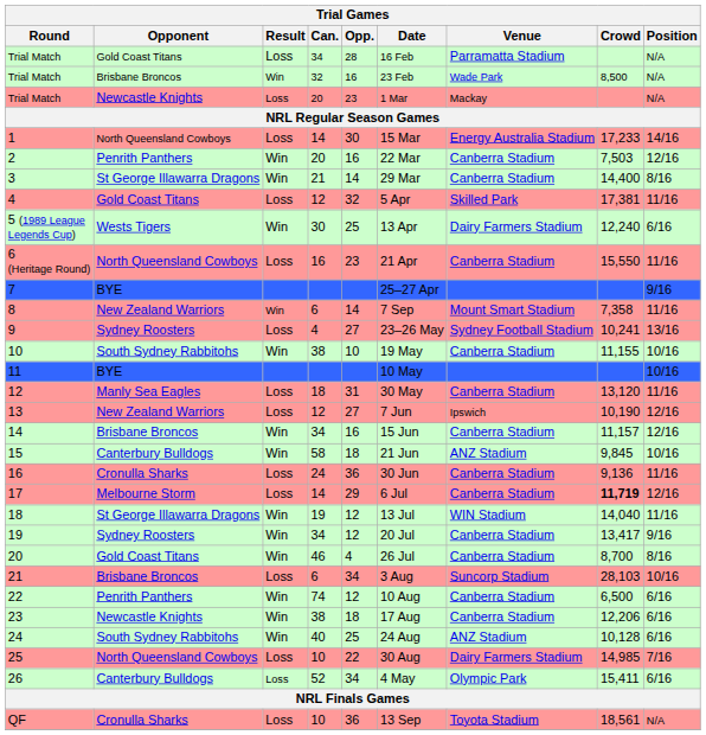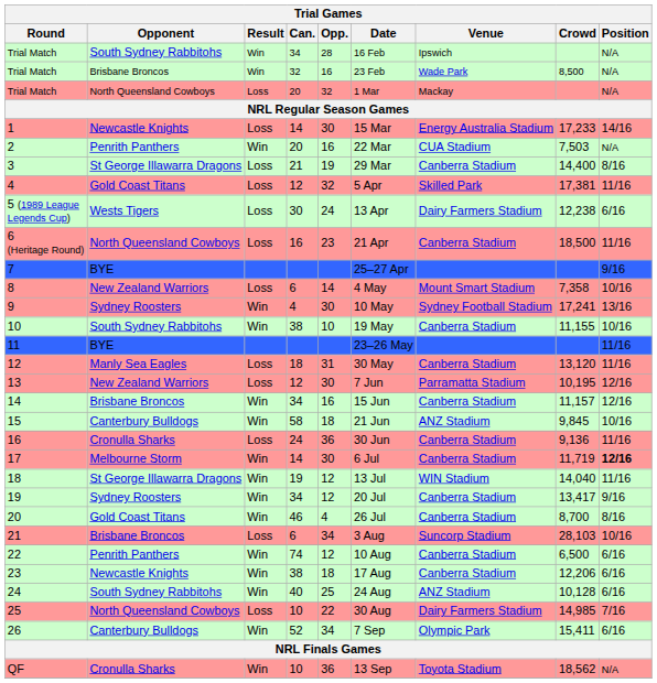Trial Match / 34 | Opponent: Gold Coast Titans -> South Sydney Rabbitohs
Trial Match / 34 | Result: Loss -> Win
Trial Match / 34 | Venue: Parramatta Stadium -> Ipswich
Trial Match / 20 | Opponent: Newcastle Knights -> North Queensland Cowboys
Trial Match / 20 | Opp.: 23 -> 32
1 | Opponent: North Queensland Cowboys -> Newcastle Knights
2 | Venue: Canberra Stadium -> CUA Stadium
2 | Position: 12/16 -> N/A
3 | Result: Win -> Loss
3 | Opp.: 14 -> 19
5 (1989 League Legends Cup) | Result: Win -> Loss
5 (1989 League Legends Cup) | Opp.: 25 -> 24
5 (1989 League Legends Cup) | Crowd: 12,240 -> 12,238
6 (Heritage Round) | Crowd: 15,550 -> 18,500
8 | Result: Win -> Loss
8 | Date: 7 Sep -> 4 May
8 | Position: 11/16 -> 10/16
9 | Result: Loss -> Win
9 | Opp.: 27 -> 30
9 | Date: 23–26 May -> 10 May
9 | Crowd: 10,241 -> 17,241
11 | Date: 10 May -> 23–26 May
11 | Position: 10/16 -> 11/16
13 | Opp.: 27 -> 30
13 | Venue: Ipswich -> Parramatta Stadium
13 | Crowd: 10,190 -> 10,195
17 | Result: Loss -> Win
17 | Opp.: 29 -> 30
17 | Crowd: bold -> normal
17 | Position: normal -> bold
26 | Result: Loss -> Win
26 | Date: 4 May -> 7 Sep
QF | Result: Loss -> Win
QF | Crowd: 18,561 -> 18,562
